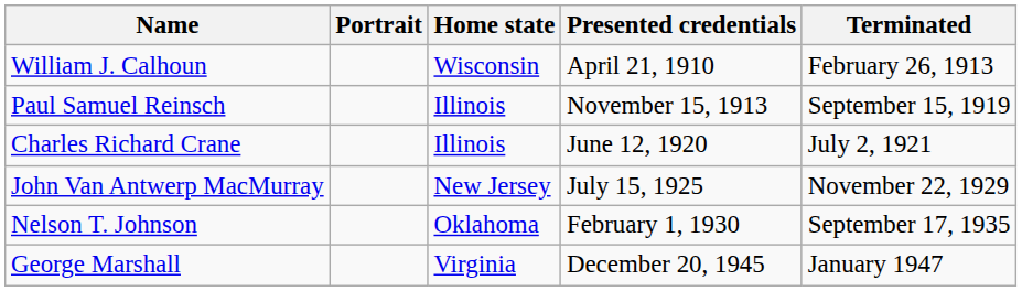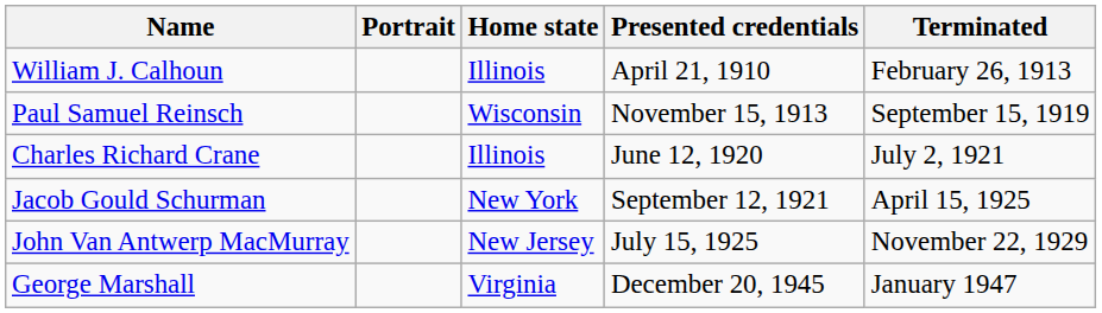William J. Calhoun | Home state: Wisconsin -> Illinois
Paul Samuel Reinsch | Home state: Illinois -> Wisconsin
+ row: Jacob Gould Schurman | New York | September 12, 1921 | April 15, 1925
- row: Nelson T. Johnson | Oklahoma | February 1, 1930 | September 17, 1935
